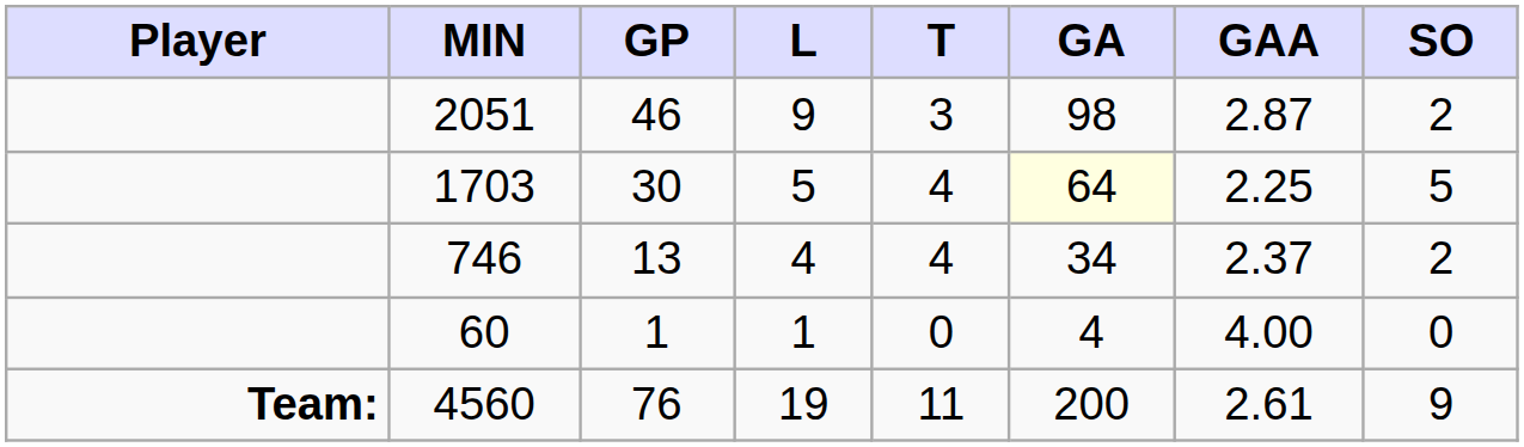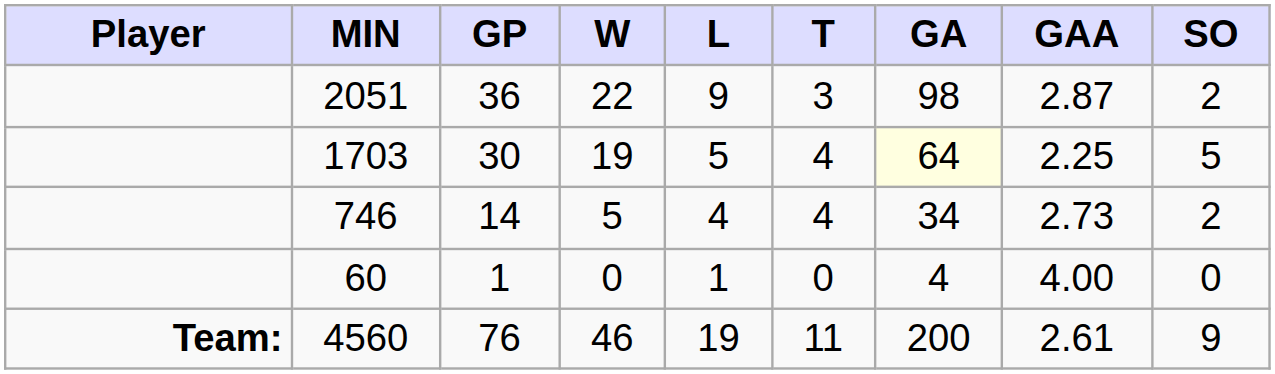+ column: W | 22 | 19 | 5 | 0 | 46
2051 | GP: 46 -> 36
746 | GP: 13 -> 14
746 | GAA: 2.37 -> 2.73
